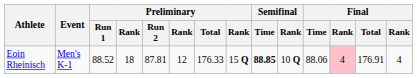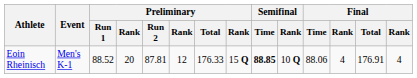Eoin Rheinisch | column 4: 18 -> 20
Eoin Rheinisch | column 12: pink background -> no background
